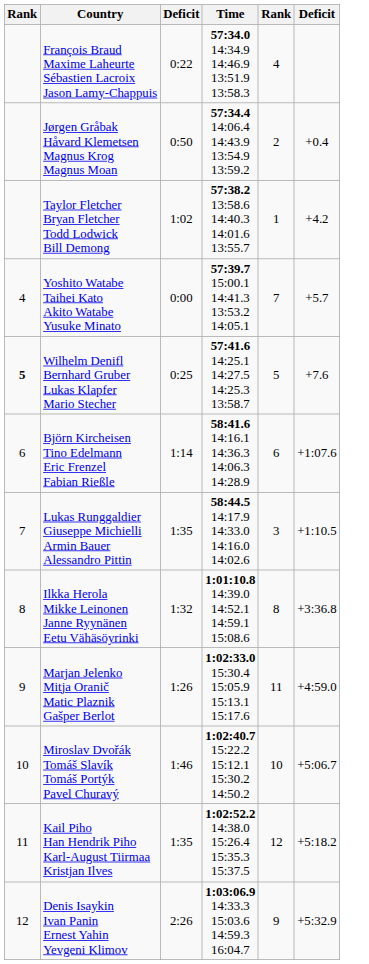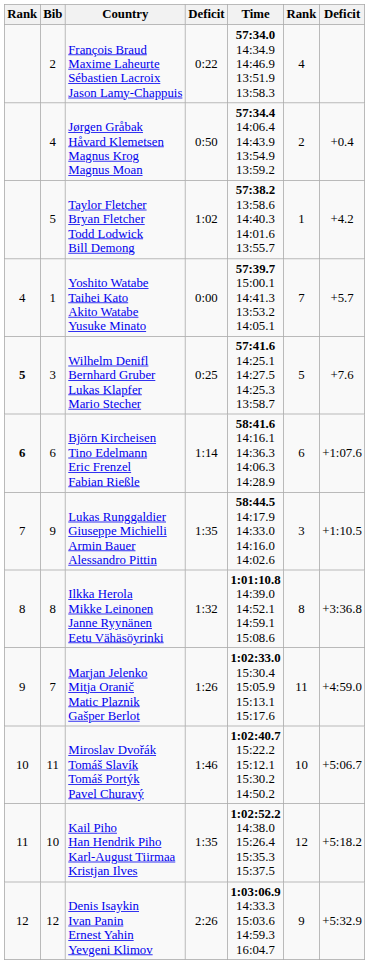+ column: Bib | 2 | 4 | 5 | 1 | 3 | 6 | 9 | 8 | 7 | 11 | 10 | 12
Björn Kircheisen Tino Edelmann Eric Frenzel Fabian Rießle | column 1: normal -> bold
